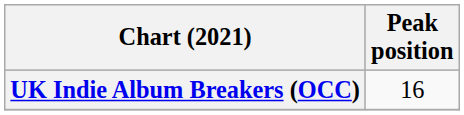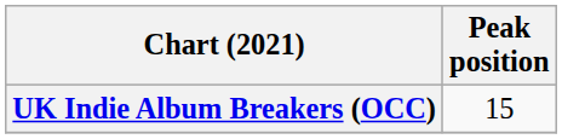UK Indie Album Breakers (OCC) | Peak position: 16 -> 15
